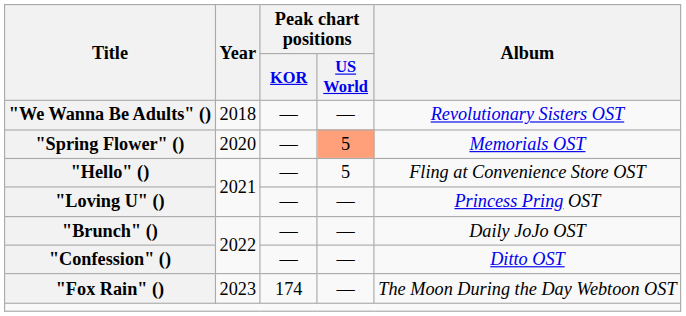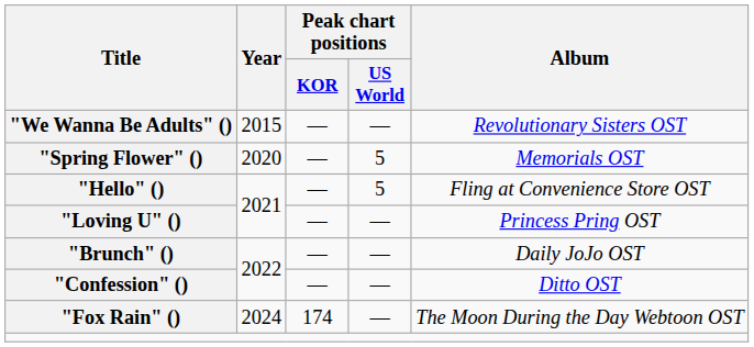"We Wanna Be Adults" () | Year: 2018 -> 2015
"Spring Flower" () | Peak chart positions / US World: lightsalmon background -> no background
"Fox Rain" () | Year: 2023 -> 2024
